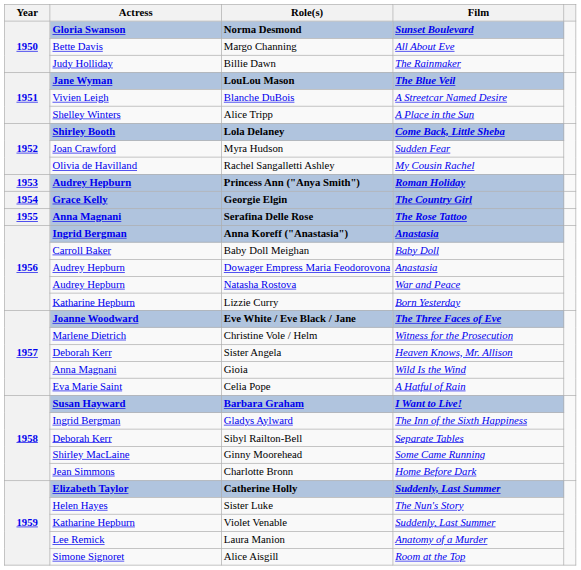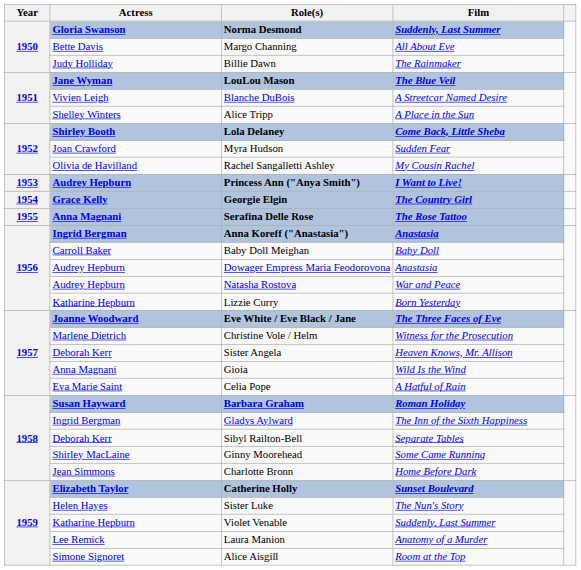Norma Desmond | Film: Sunset Boulevard -> Suddenly, Last Summer
Princess Ann ("Anya Smith") | Film: Roman Holiday -> I Want to Live!
Barbara Graham | Film: I Want to Live! -> Roman Holiday
Catherine Holly | Film: Suddenly, Last Summer -> Sunset Boulevard
